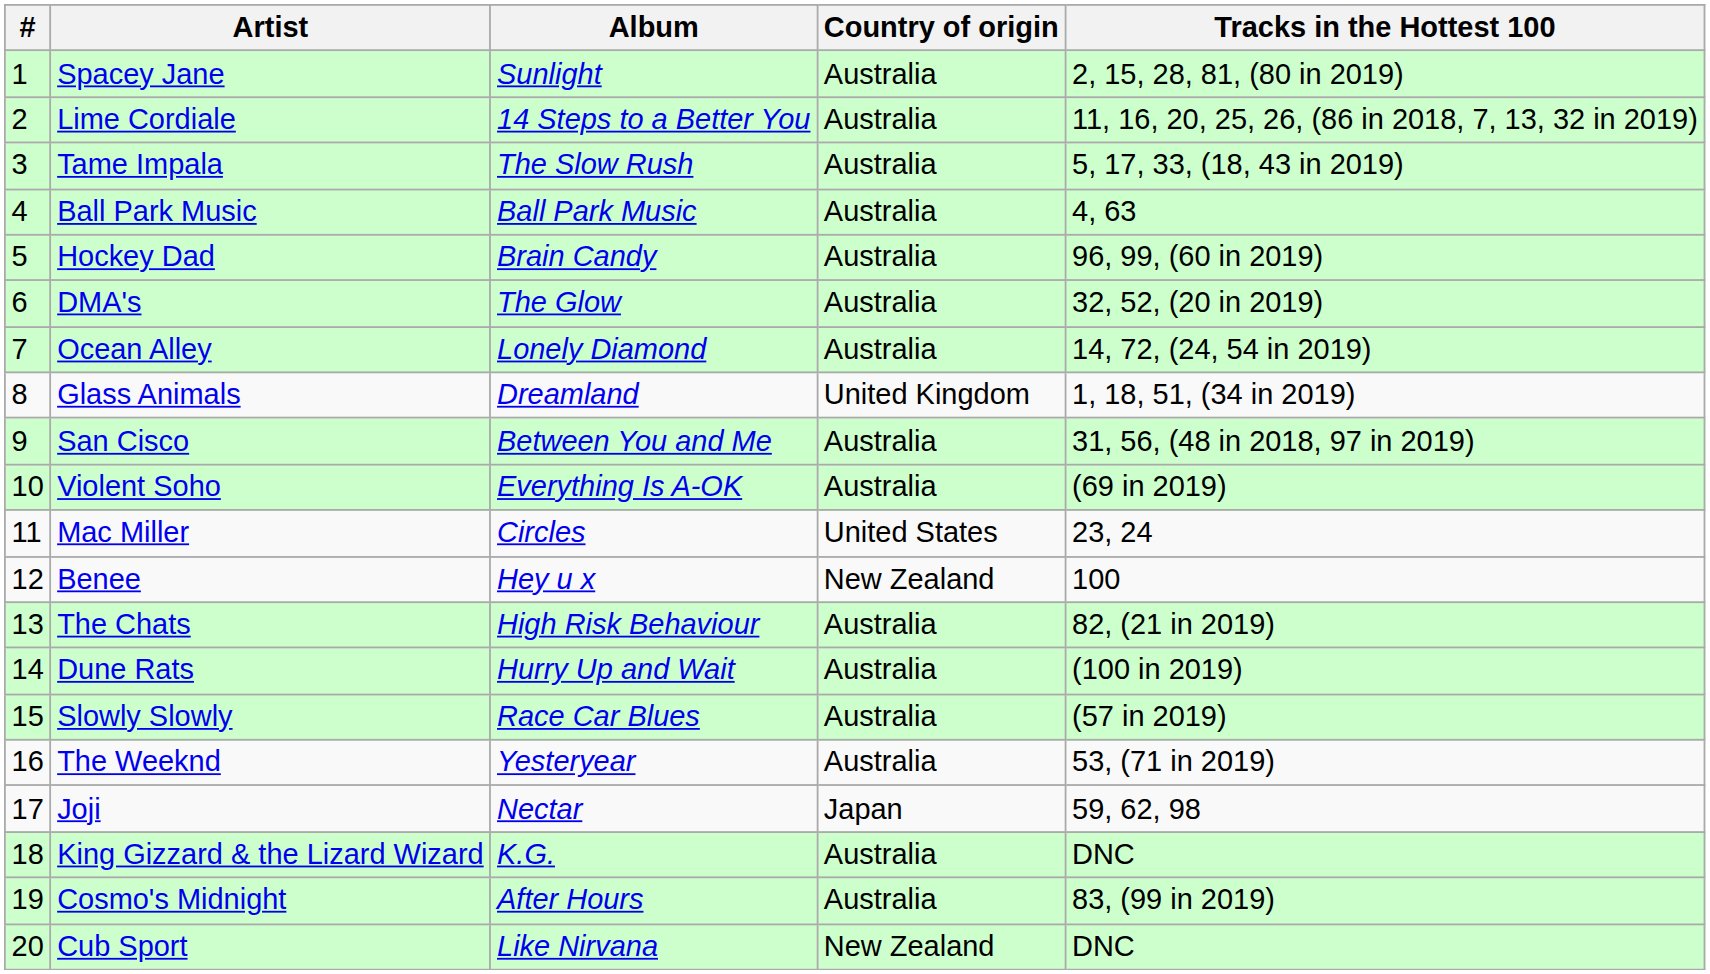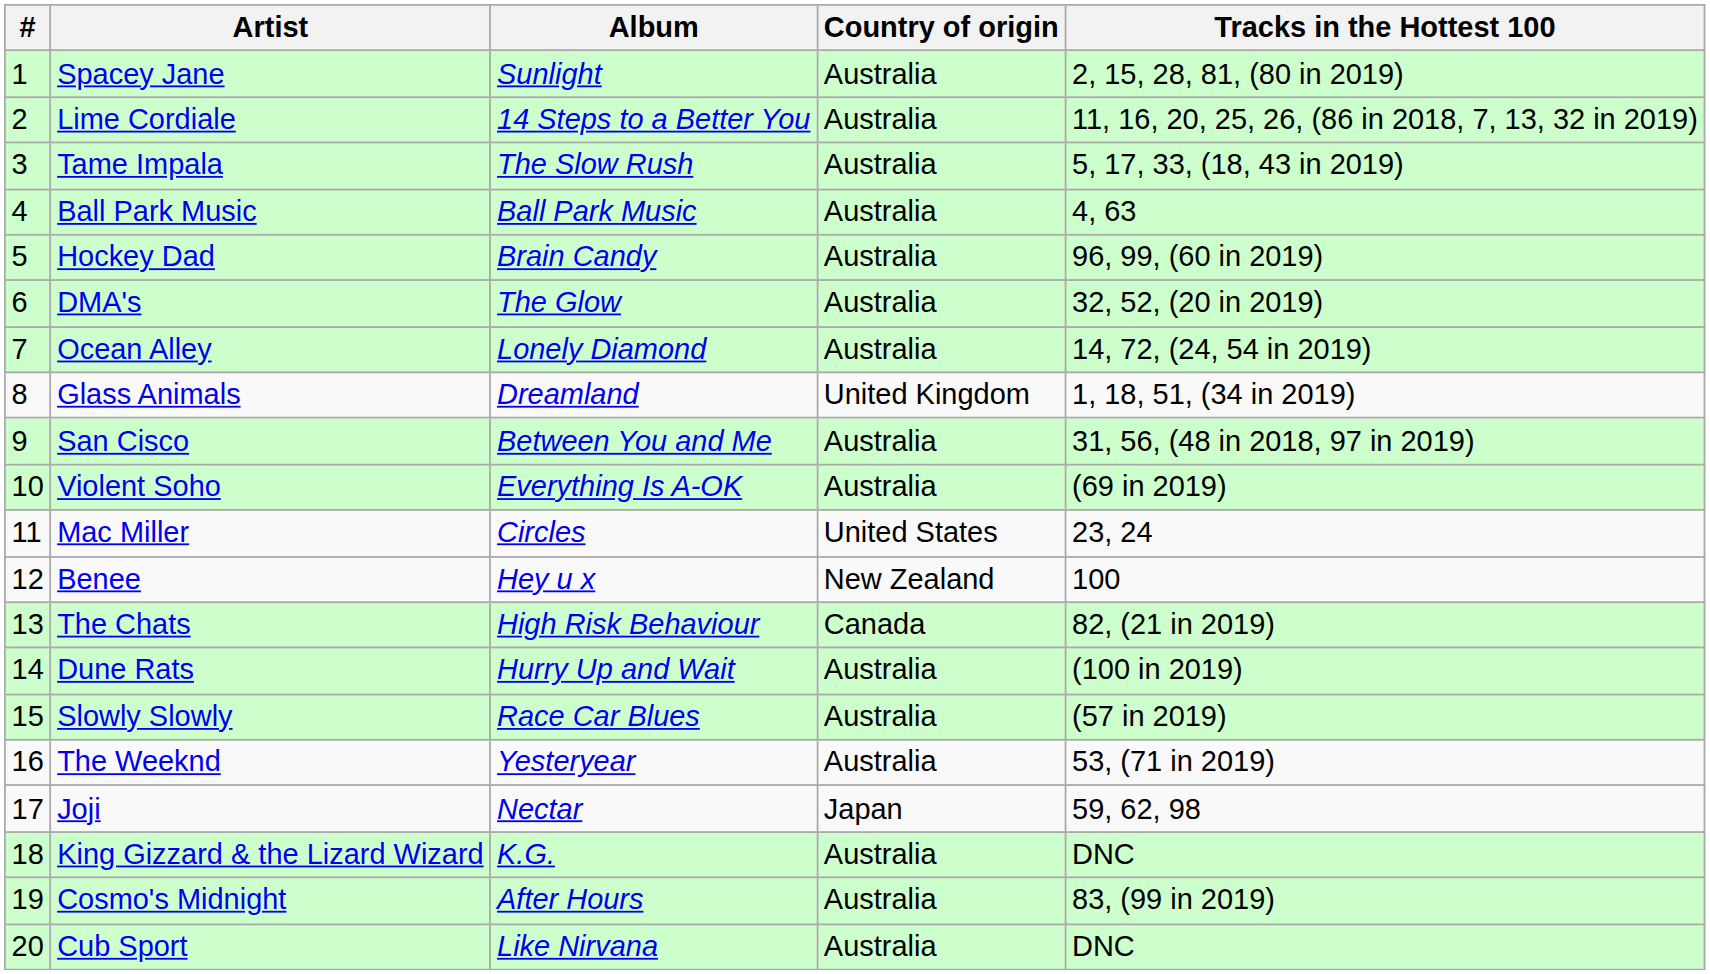The Chats | Country of origin: Australia -> Canada
Cub Sport | Country of origin: New Zealand -> Australia
